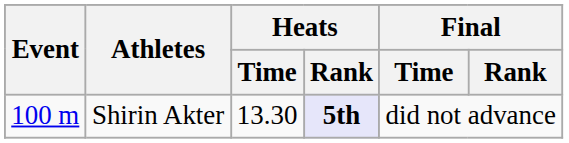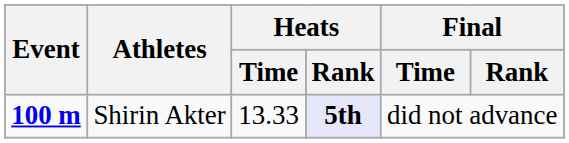Shirin Akter | Event: normal -> bold
Shirin Akter | Heats / Time: 13.30 -> 13.33
